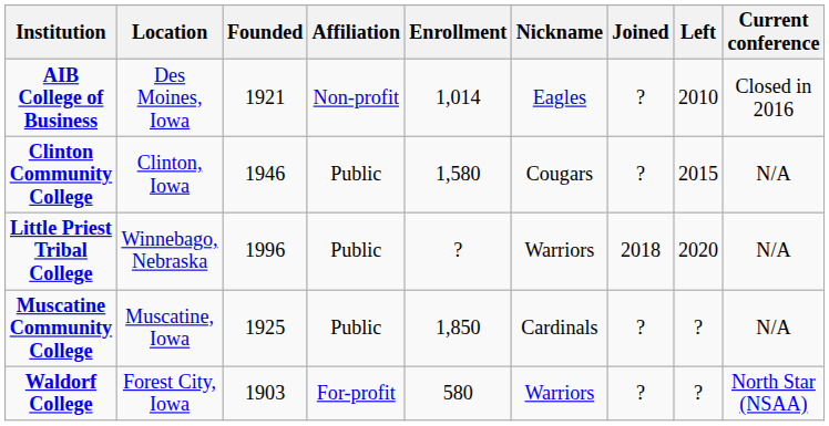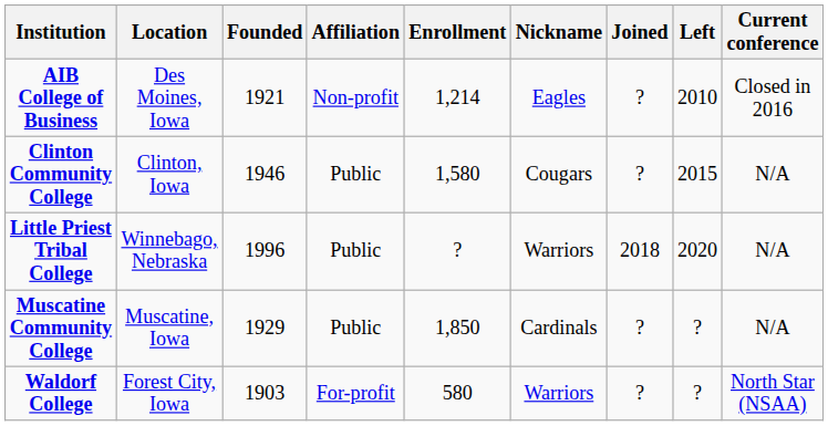AIB College of Business | Enrollment: 1,014 -> 1,214
Muscatine Community College | Founded: 1925 -> 1929
